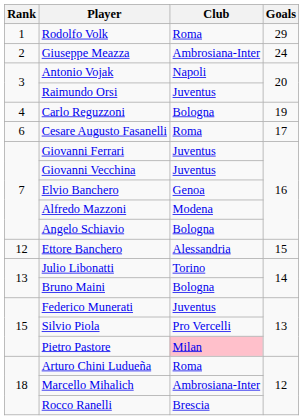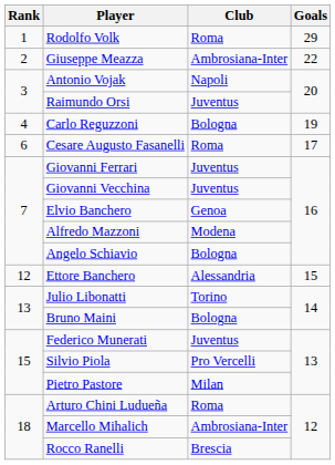Giuseppe Meazza | Goals: 24 -> 22
Pietro Pastore | Club: pink background -> no background
